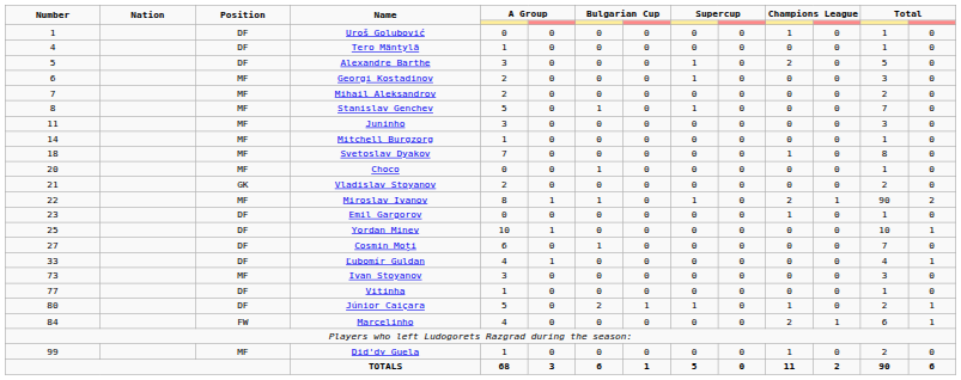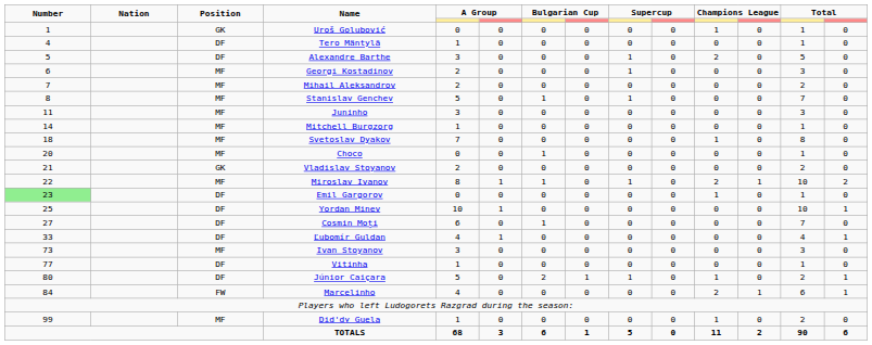Uroš Golubović | Position: DF -> GK
Miroslav Ivanov | column 13: 90 -> 10
Emil Gargorov | Number: no background -> lightgreen background
